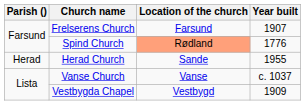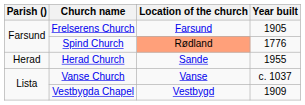Frelserens Church | Year built: 1907 -> 1905
